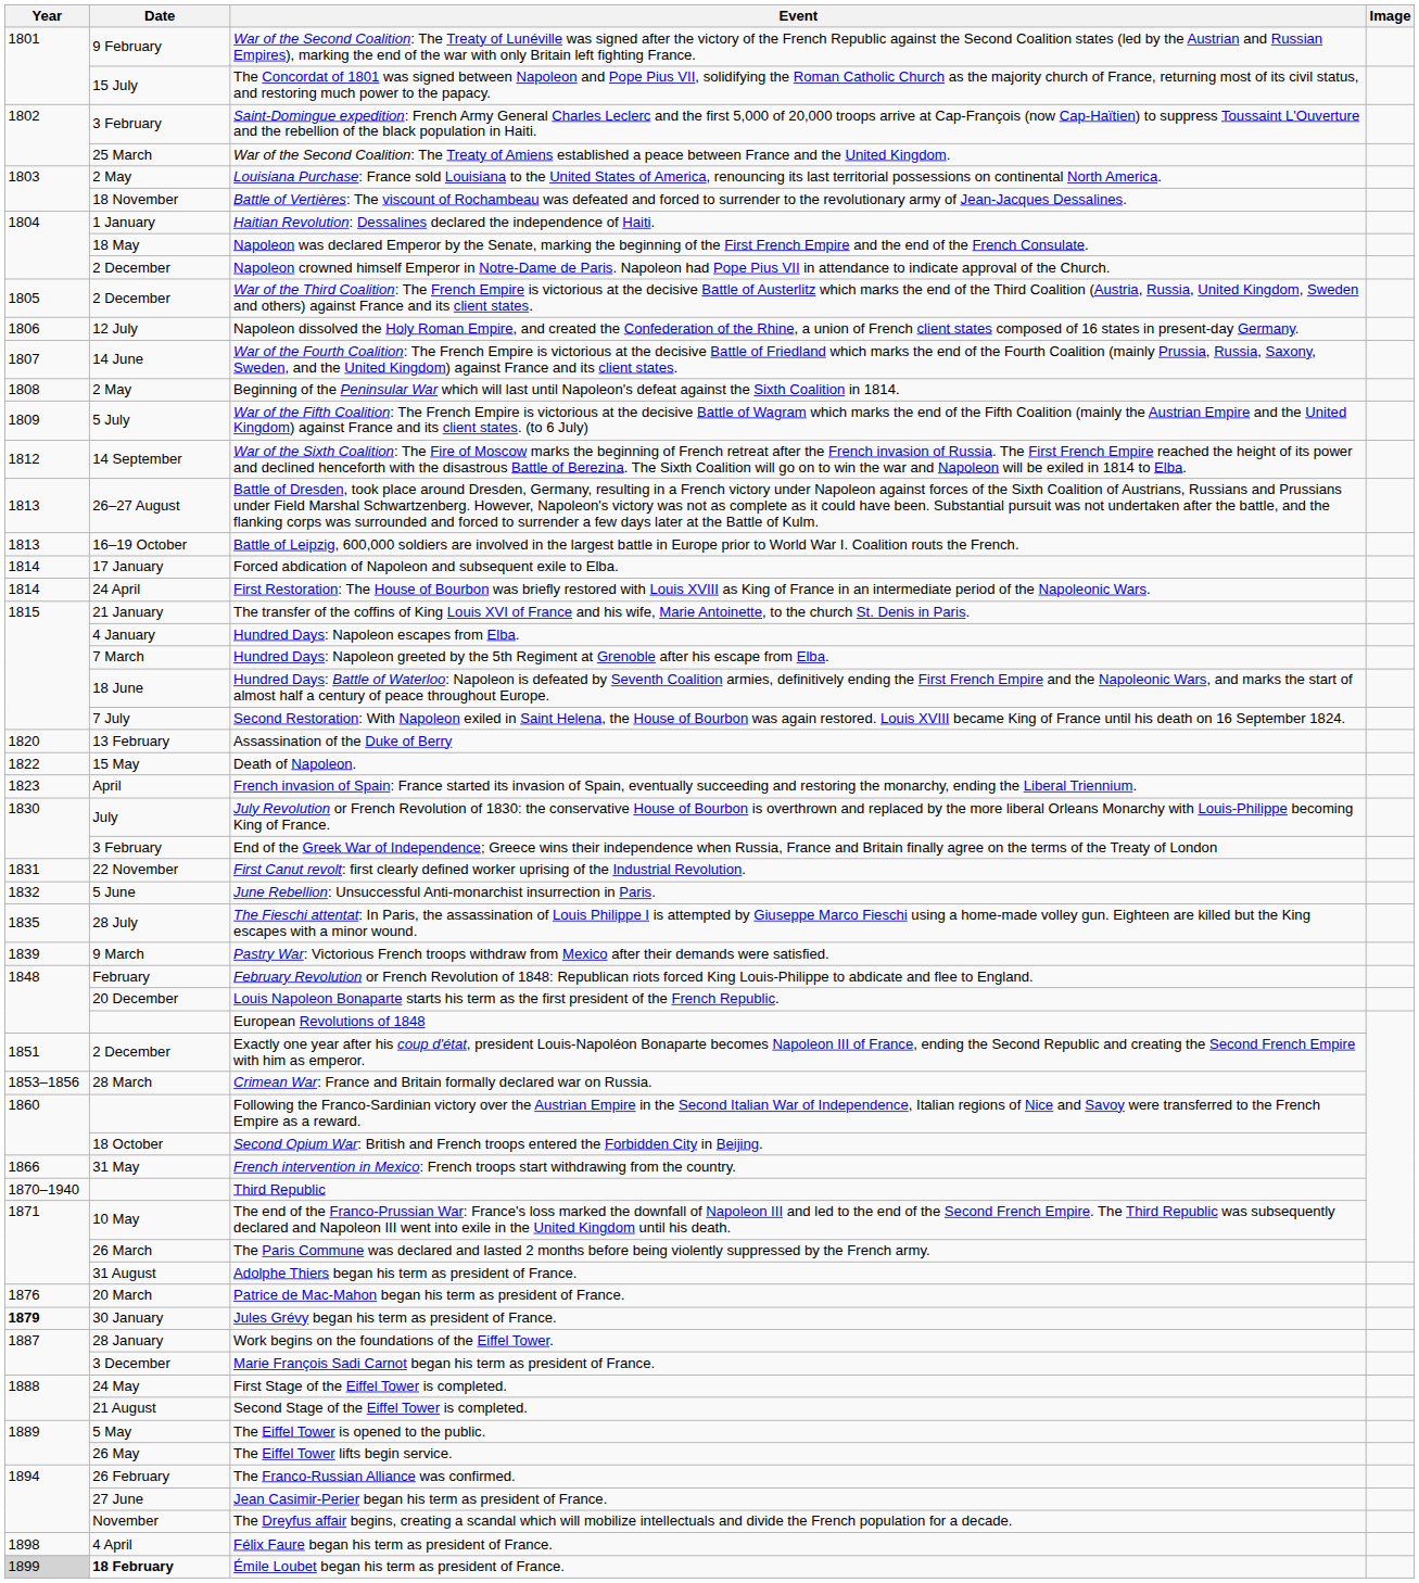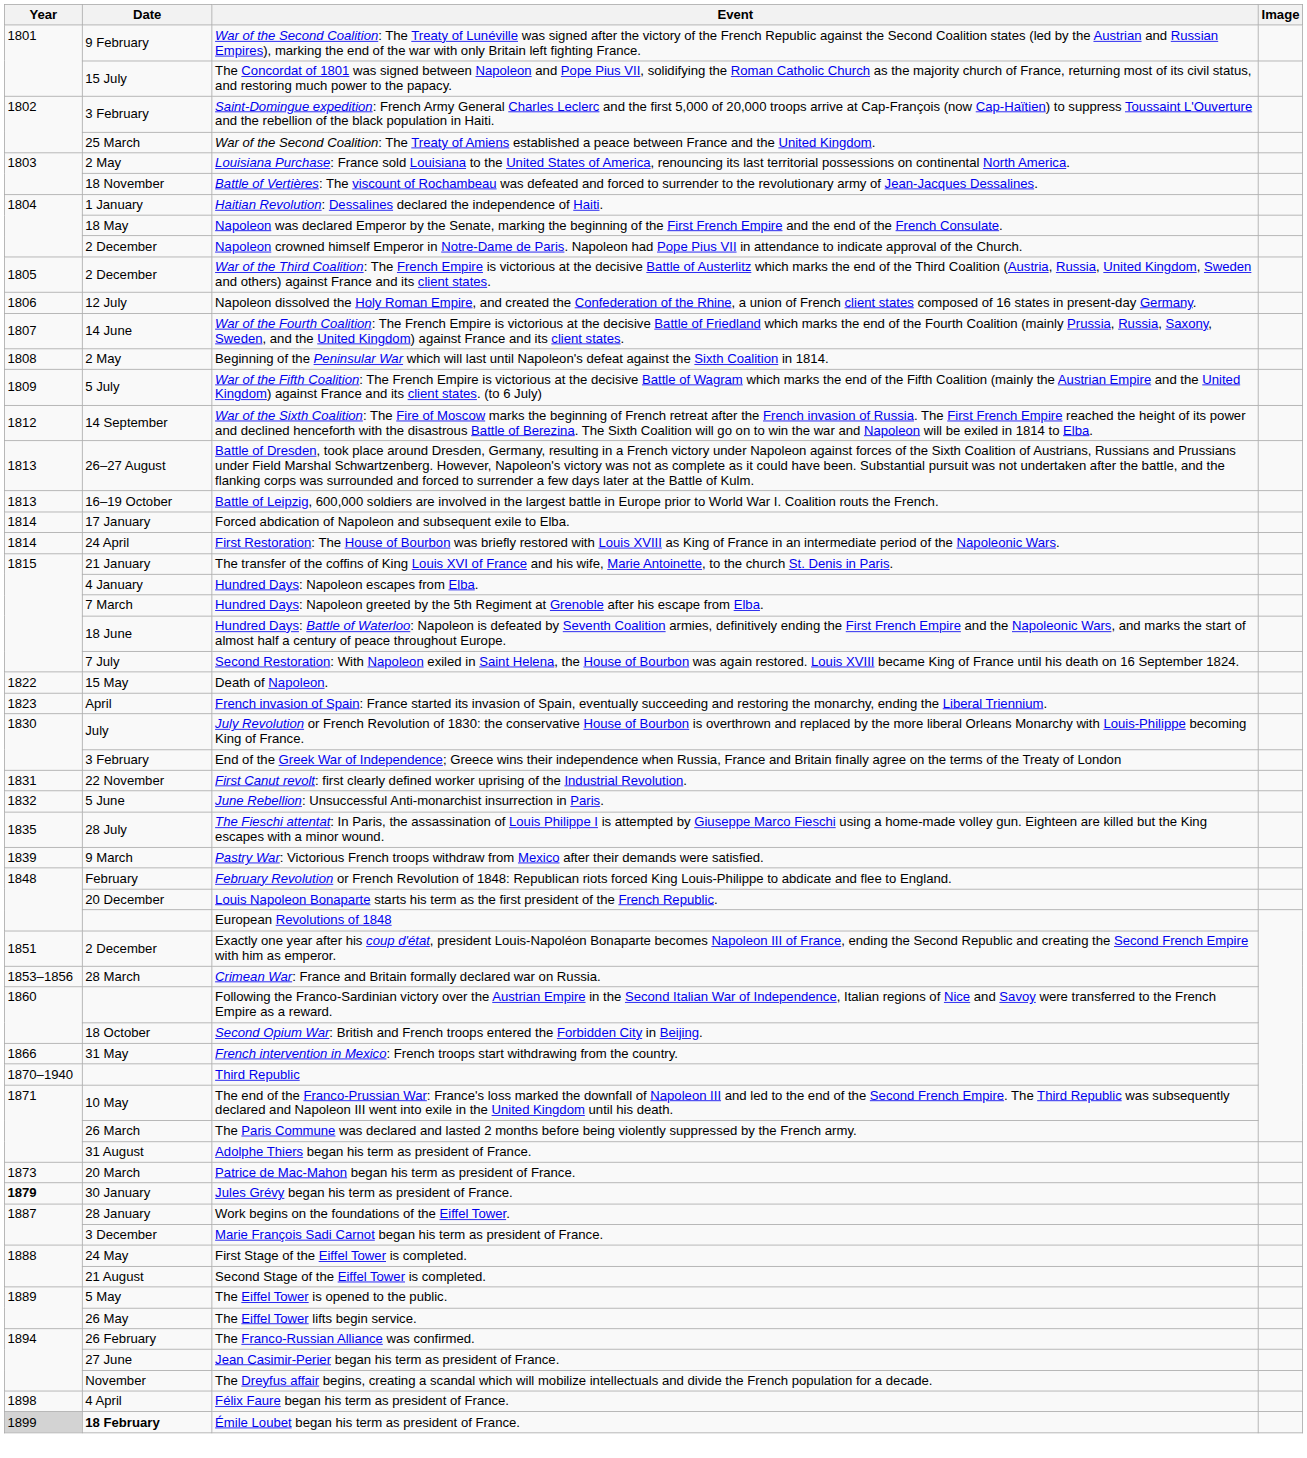- row: 1820 | 13 February | Assassination of the Duke of Berry
Patrice de Mac-Mahon began his term as president of France. | Year: 1876 -> 1873
